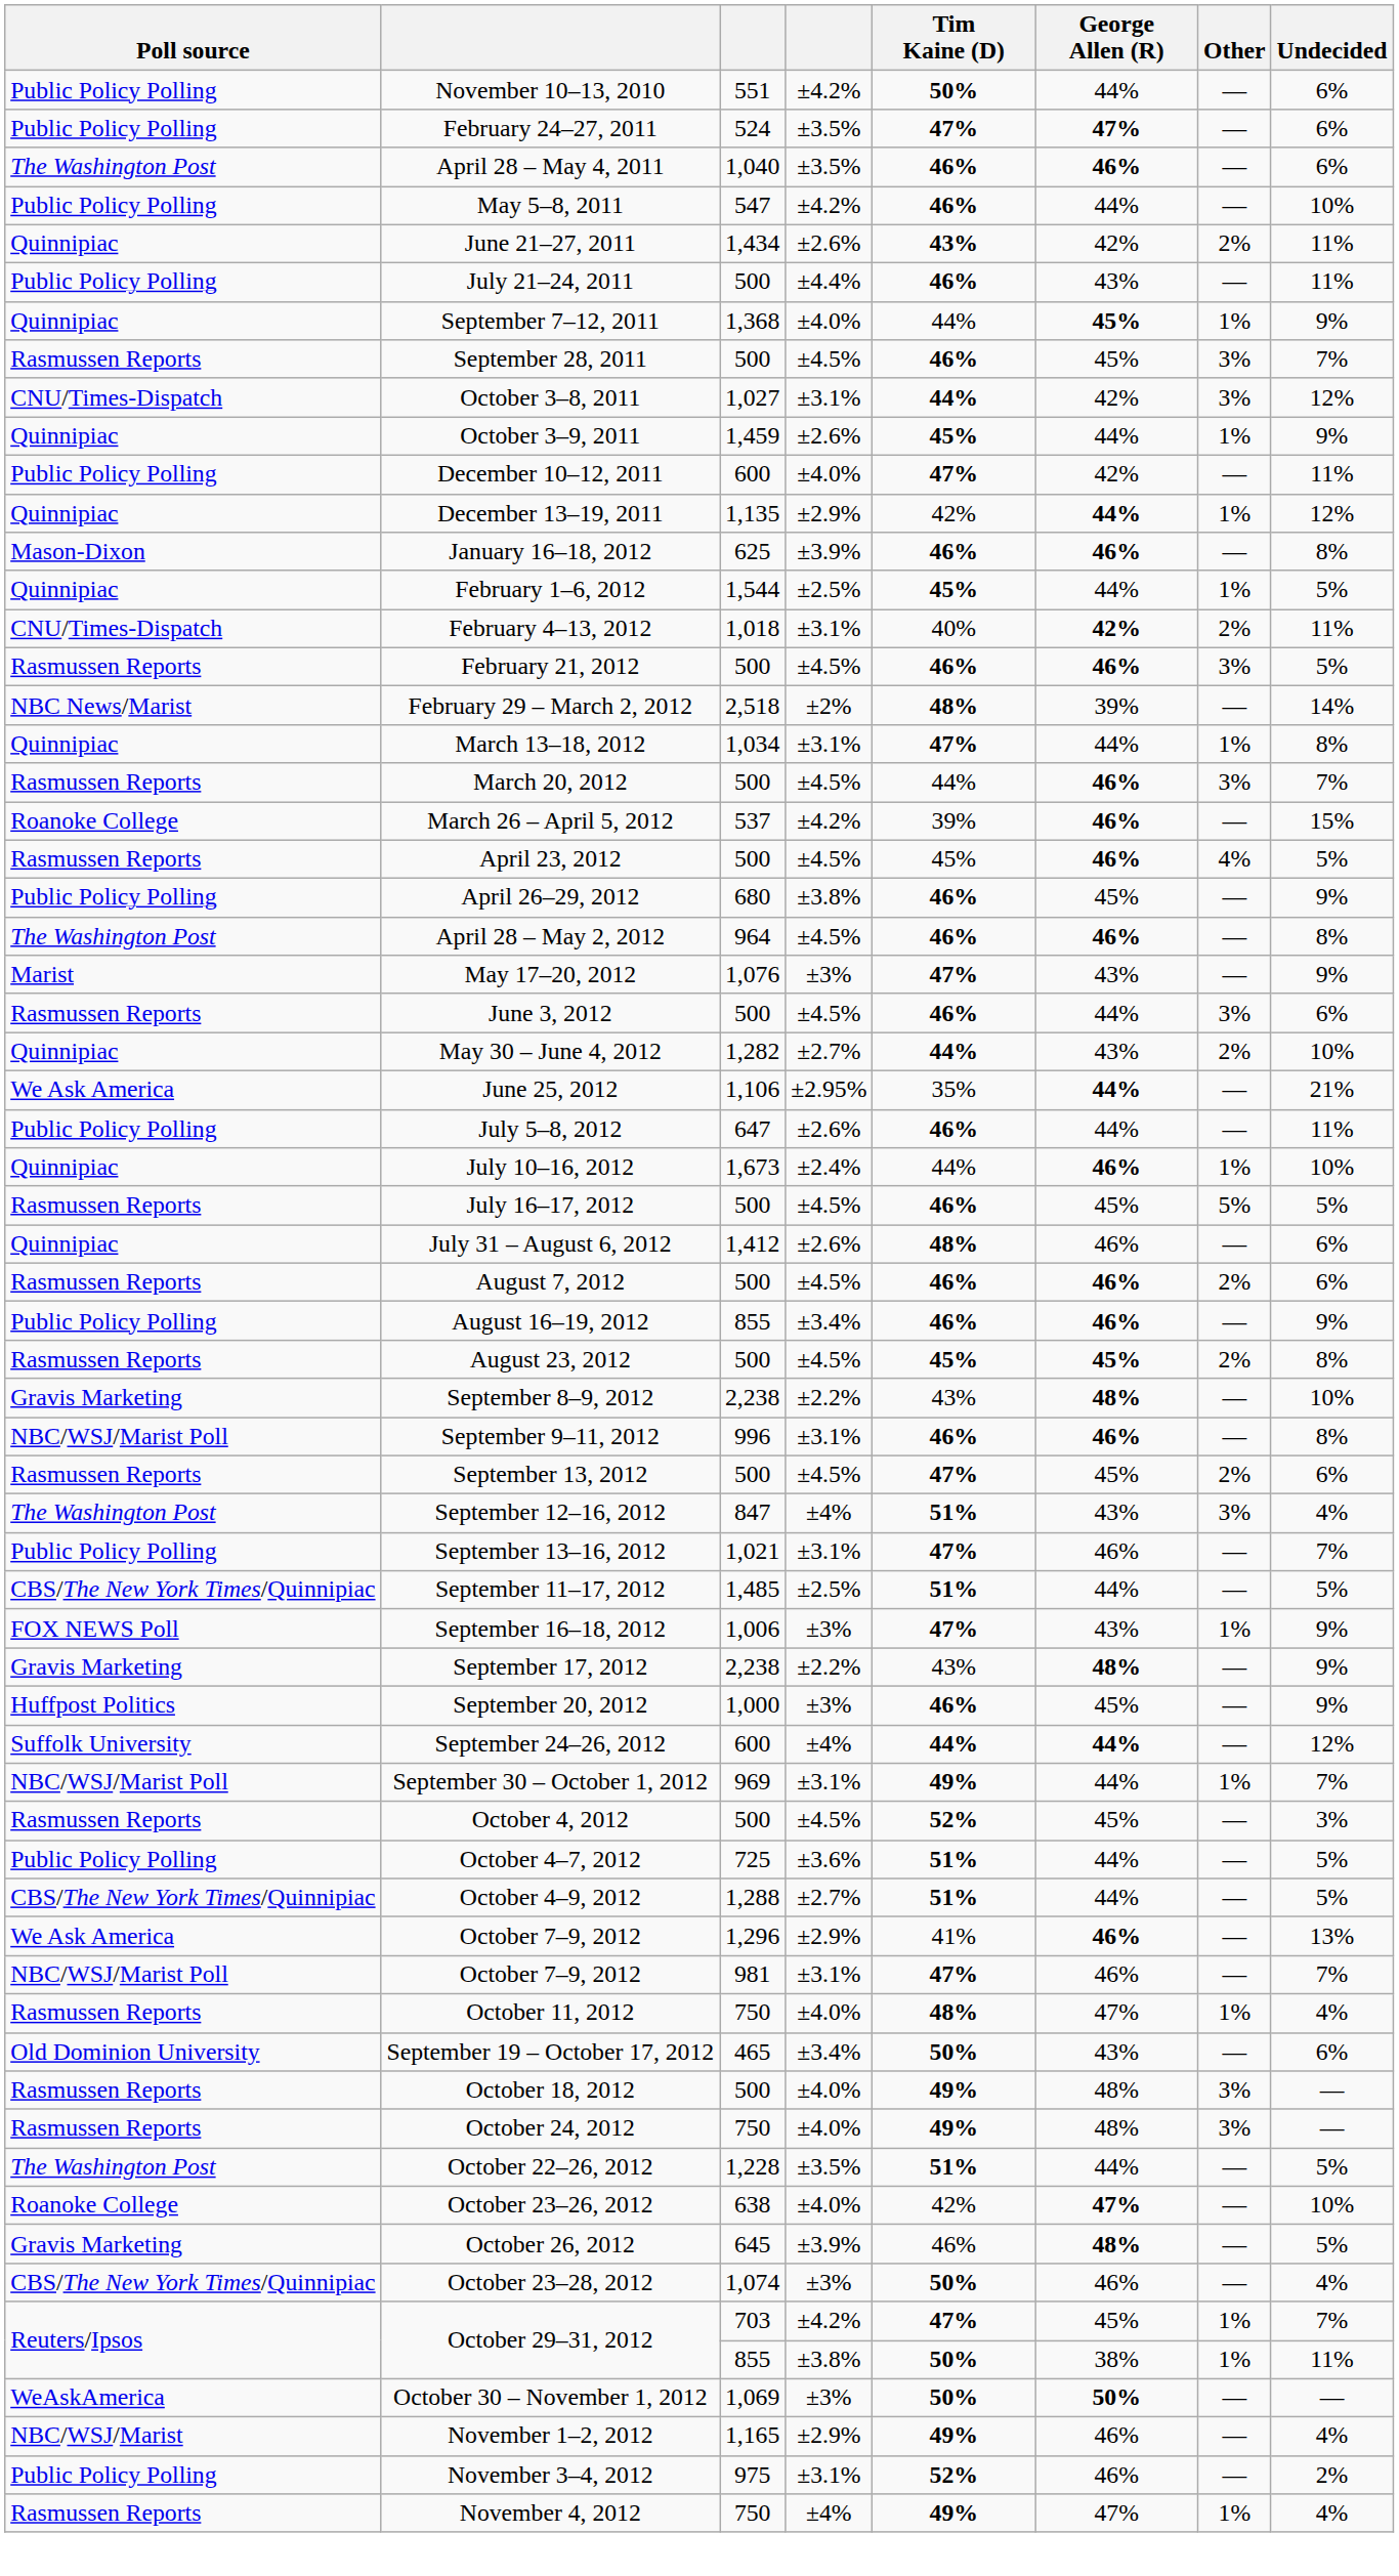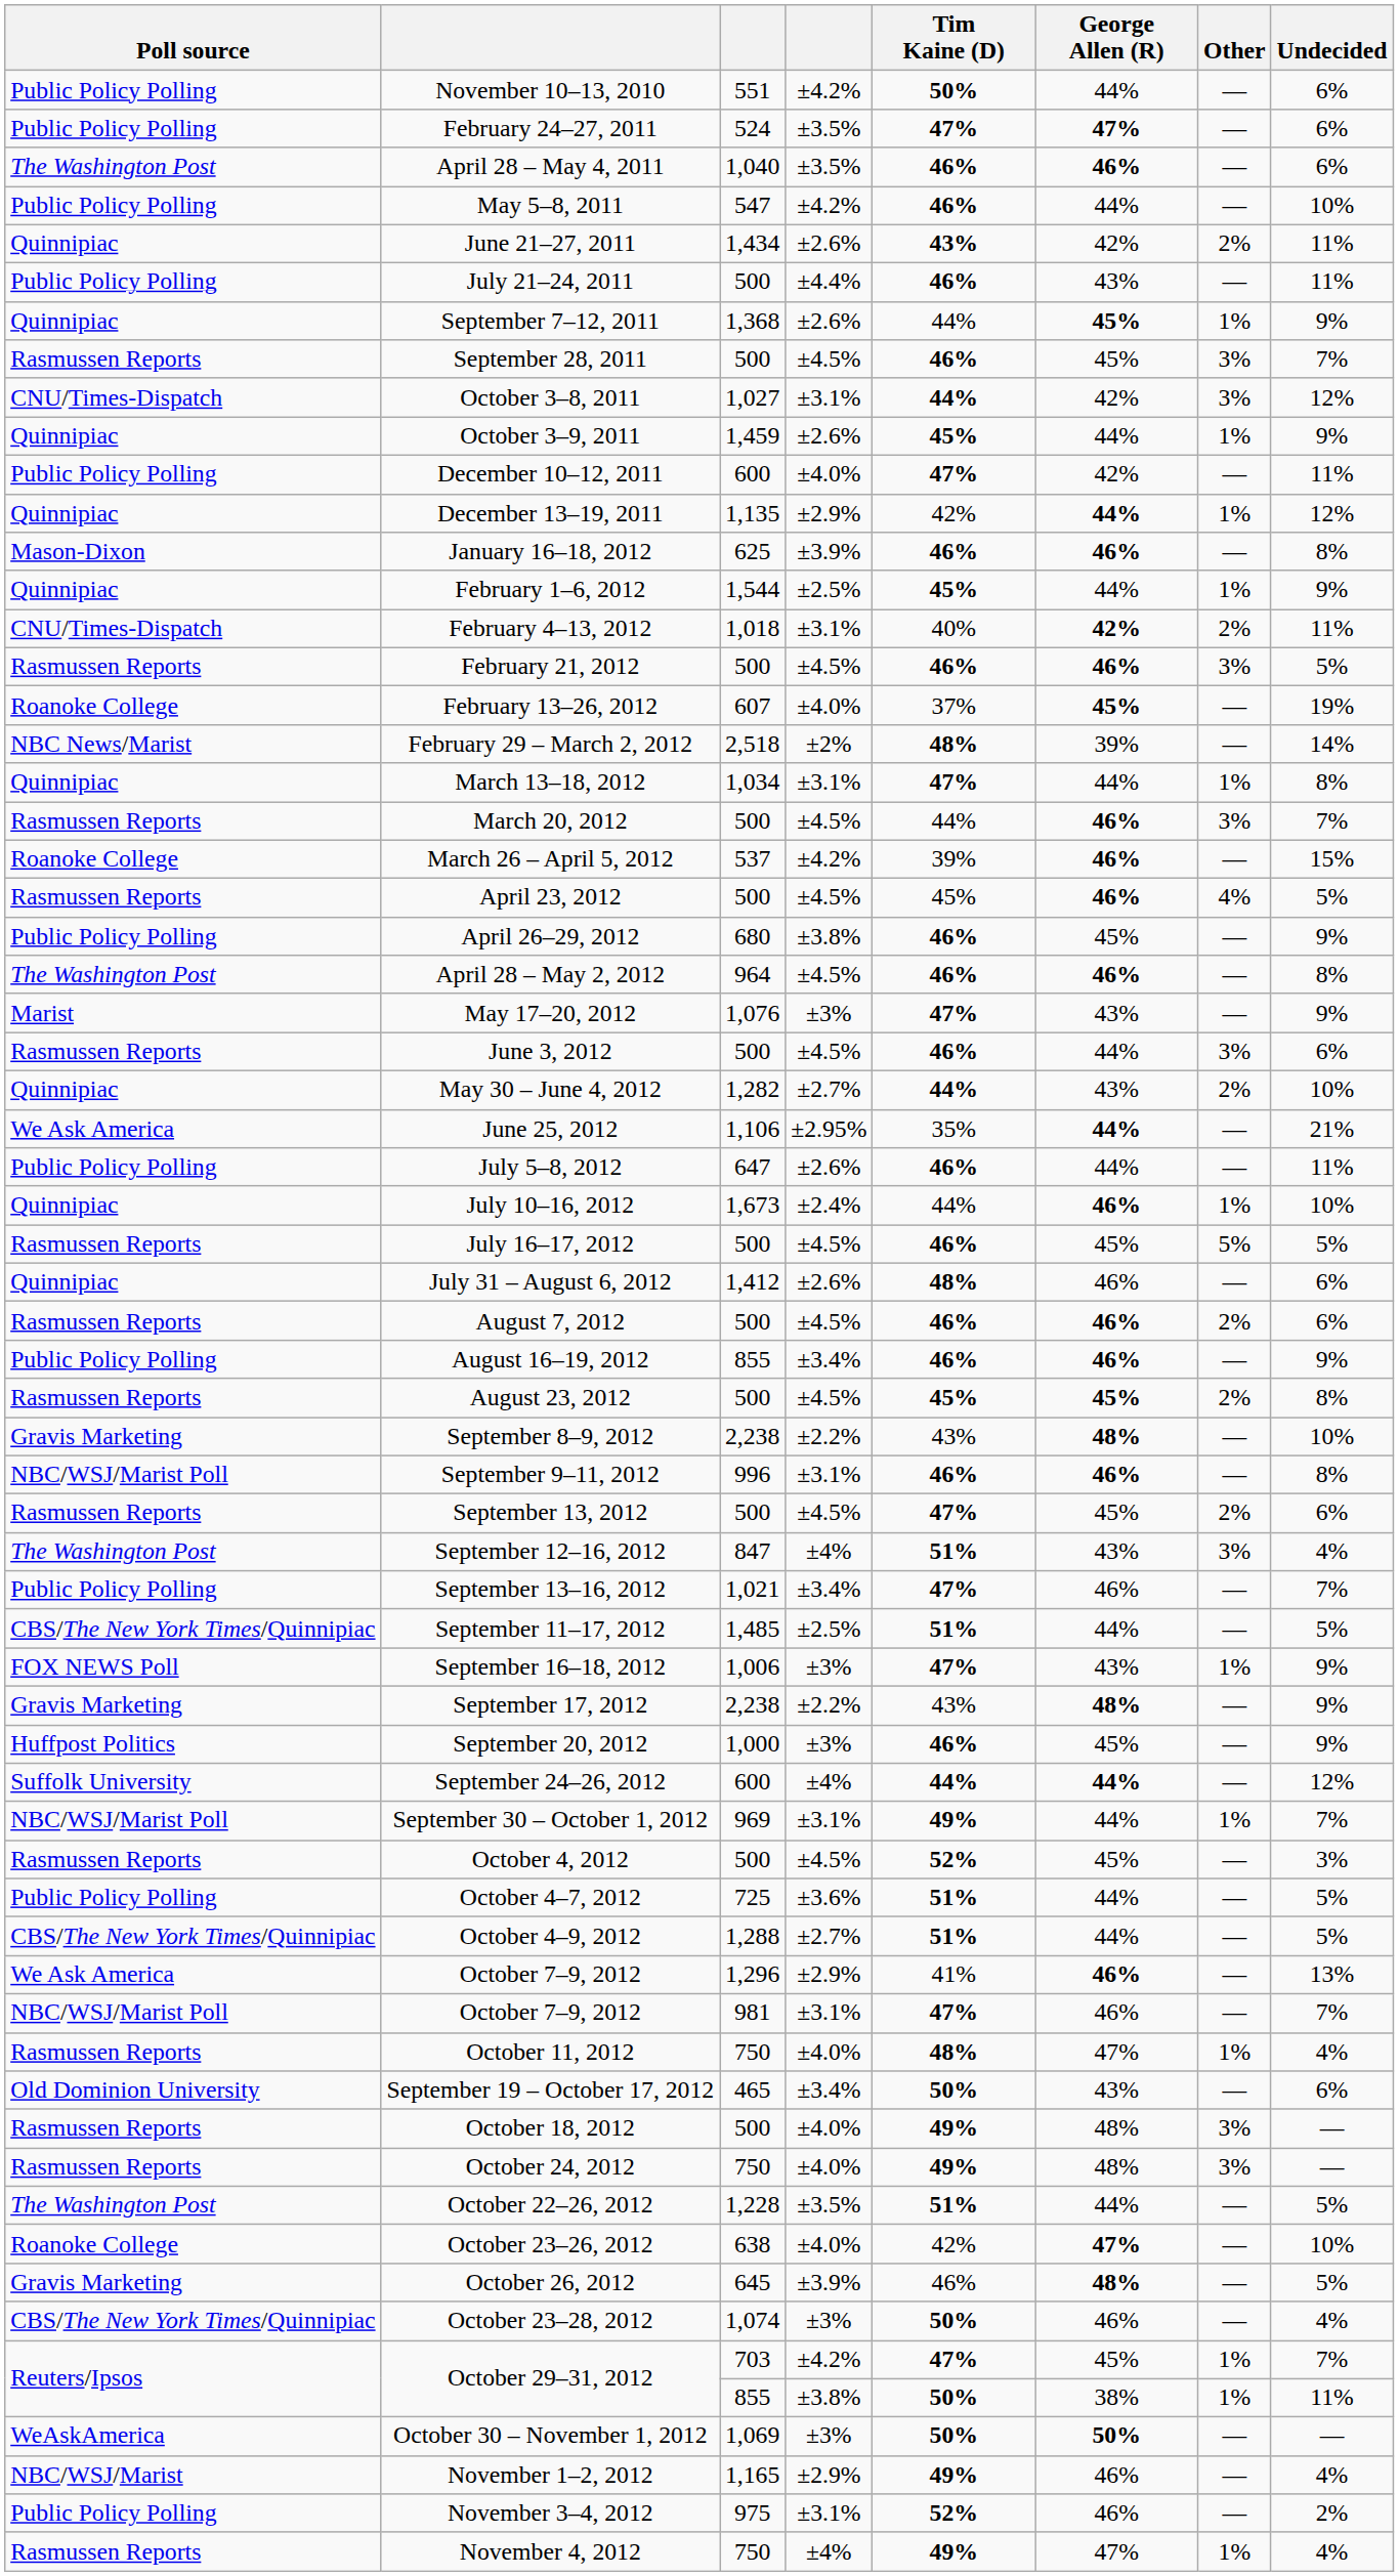September 7–12, 2011 | column 4: ±4.0% -> ±2.6%
February 1–6, 2012 | Undecided: 5% -> 9%
+ row: Roanoke College | February 13–26, 2012 | 607 | ±4.0% | 37% | 45% | — | 19%
September 13–16, 2012 | column 4: ±3.1% -> ±3.4%
